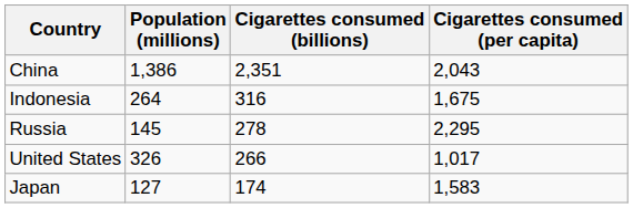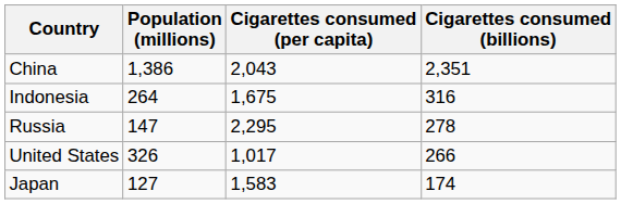columns swapped: Cigarettes consumed (billions) <-> Cigarettes consumed (per capita)
Russia | Population (millions): 145 -> 147
